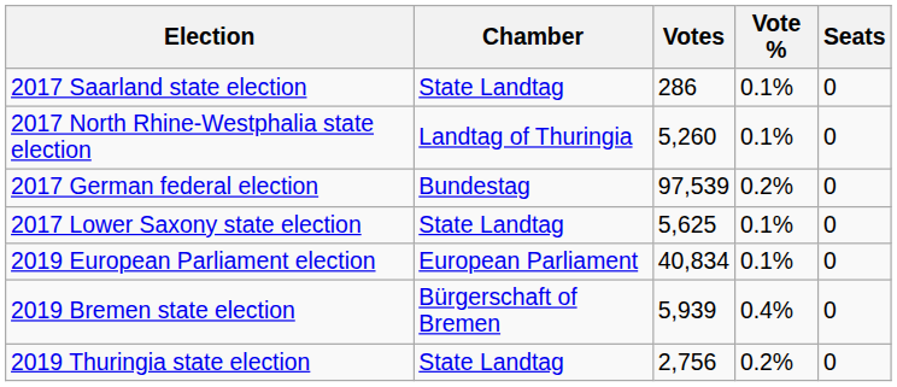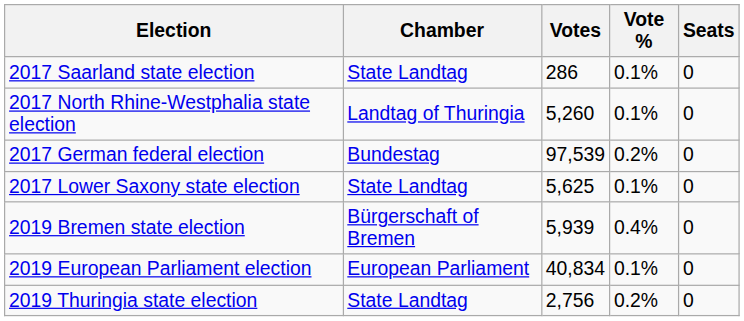rows swapped: 2019 European Parliament election <-> 2019 Bremen state election
